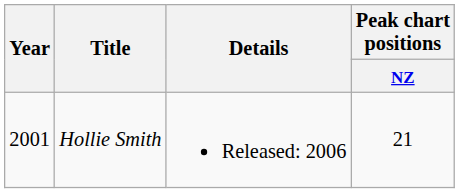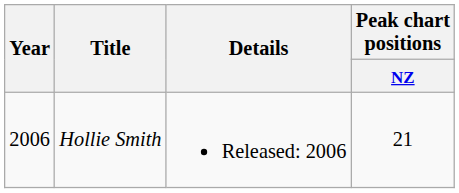Hollie Smith | Year: 2001 -> 2006
